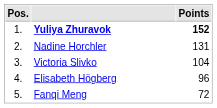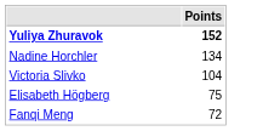- column: Pos. | 1. | 2. | 3. | 4. | 5.
Nadine Horchler | Points: 131 -> 134
Elisabeth Högberg | Points: 96 -> 75
